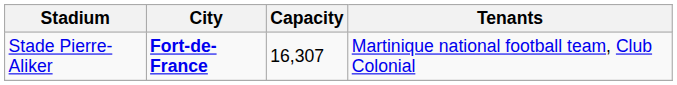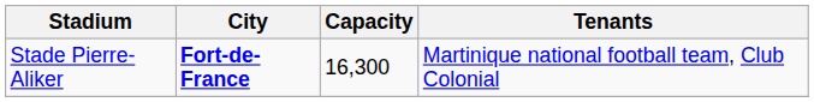Stade Pierre-Aliker | Capacity: 16,307 -> 16,300
